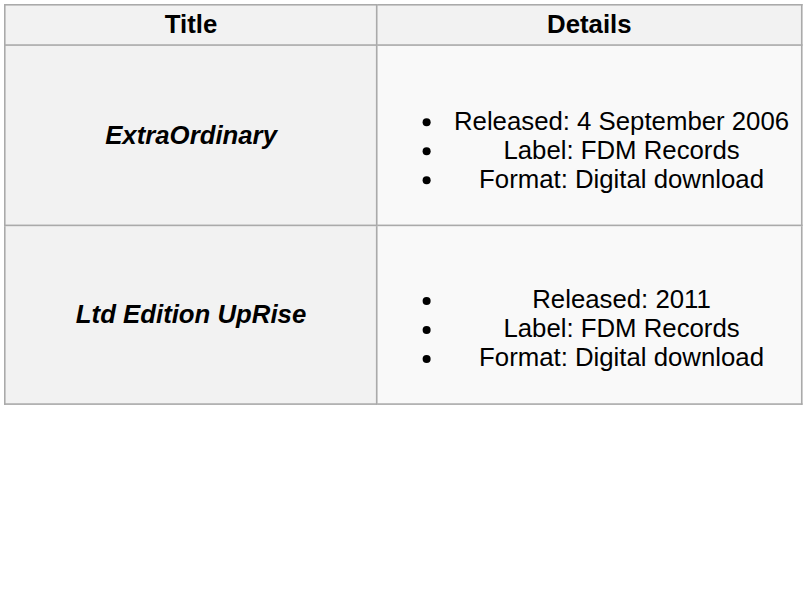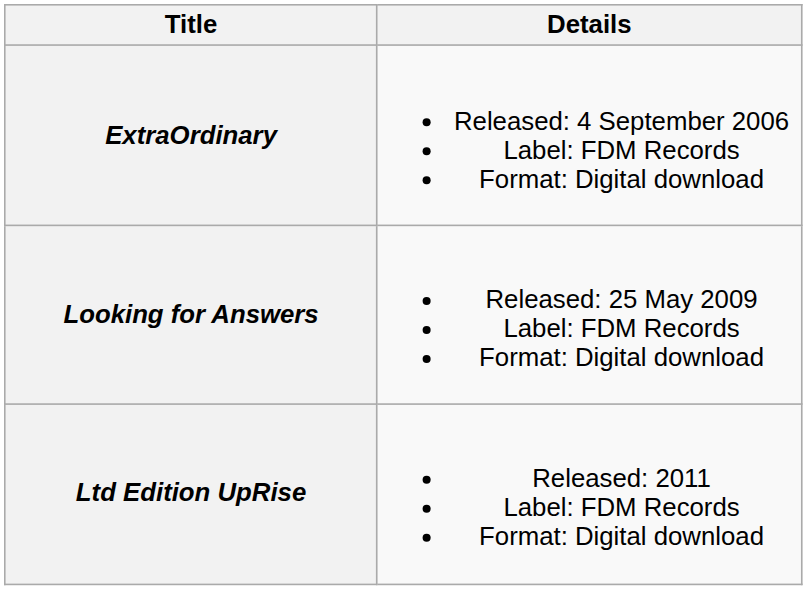+ row: Looking for Answers | Released: 25 May 2009 Label: FDM Records Format: Digital download
